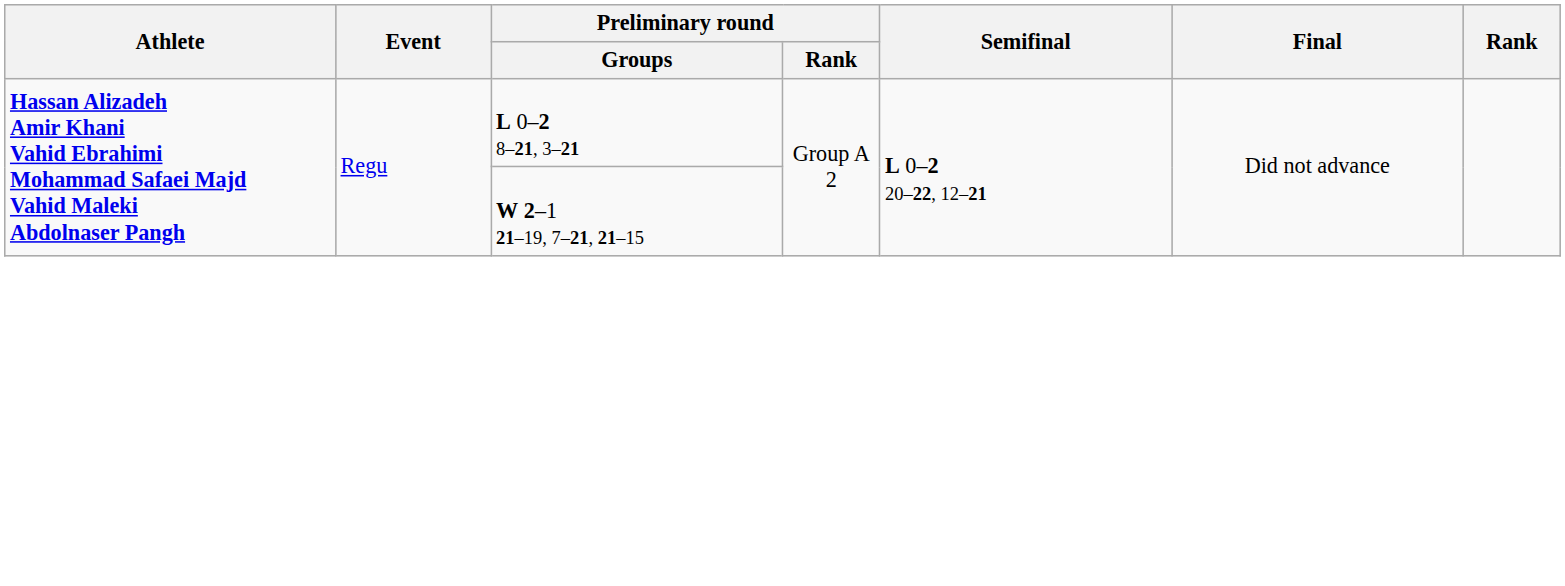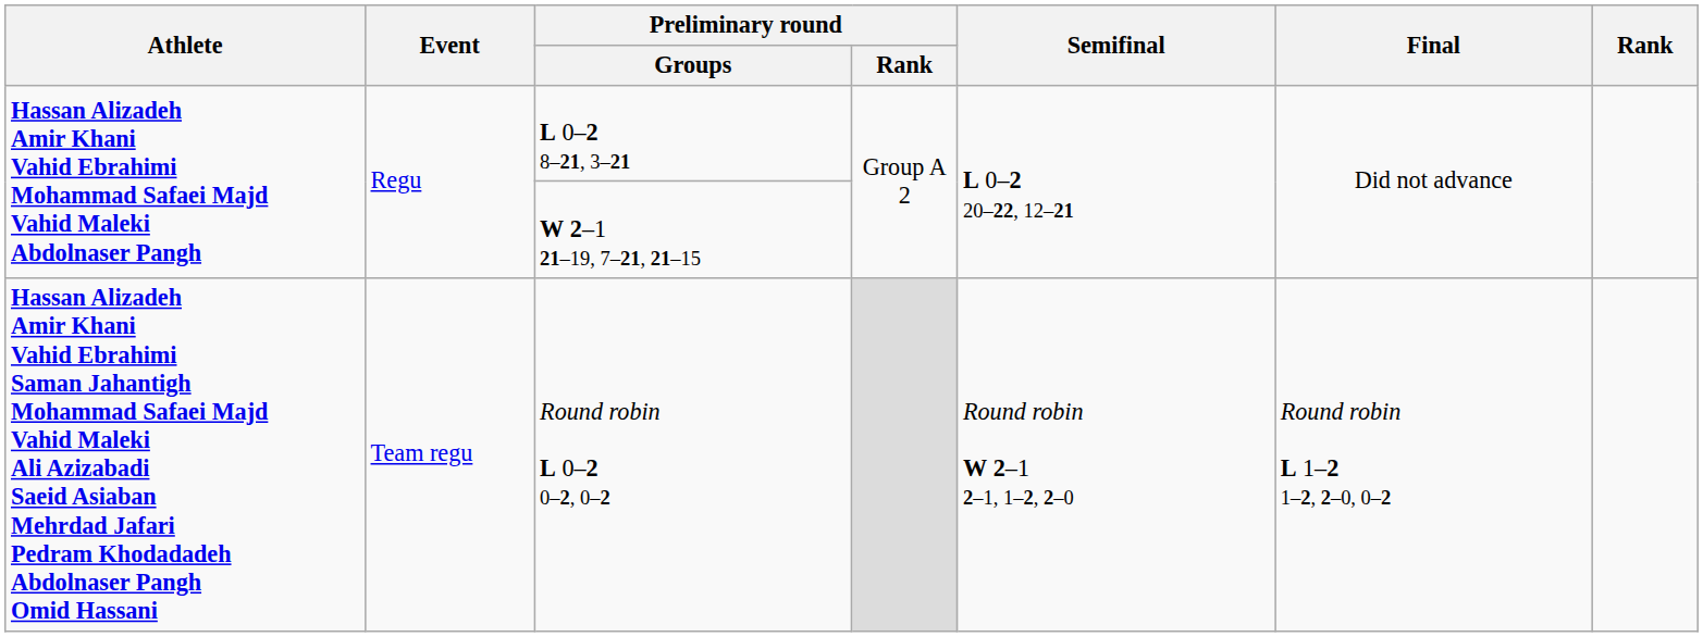+ row: Hassan Alizadeh Amir Khani Vahid Ebrahimi Saman Jahantigh Mohammad Safaei Majd Vahid Maleki Ali Azizabadi Saeid Asiaban Mehrdad Jafari Pedram Khodadadeh Abdolnaser Pangh Omid Hassani | Team regu | Round robin L 0–2 0–2, 0–2 | Round robin W 2–1 2–1, 1–2, 2–0 | Round robin L 1–2 1–2, 2–0, 0–2
